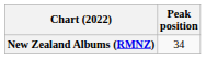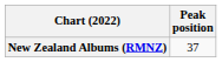New Zealand Albums (RMNZ) | Peak position: 34 -> 37
